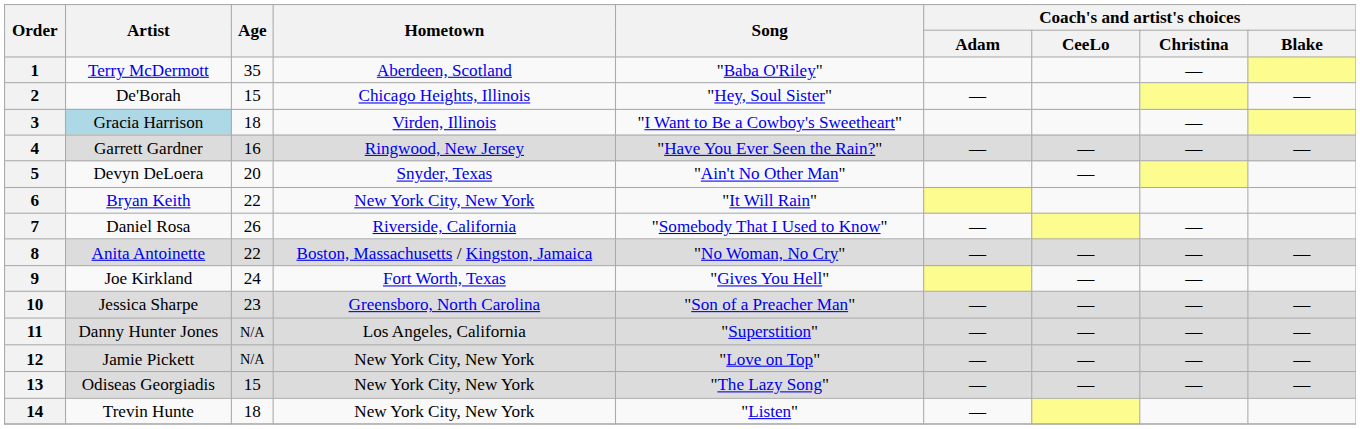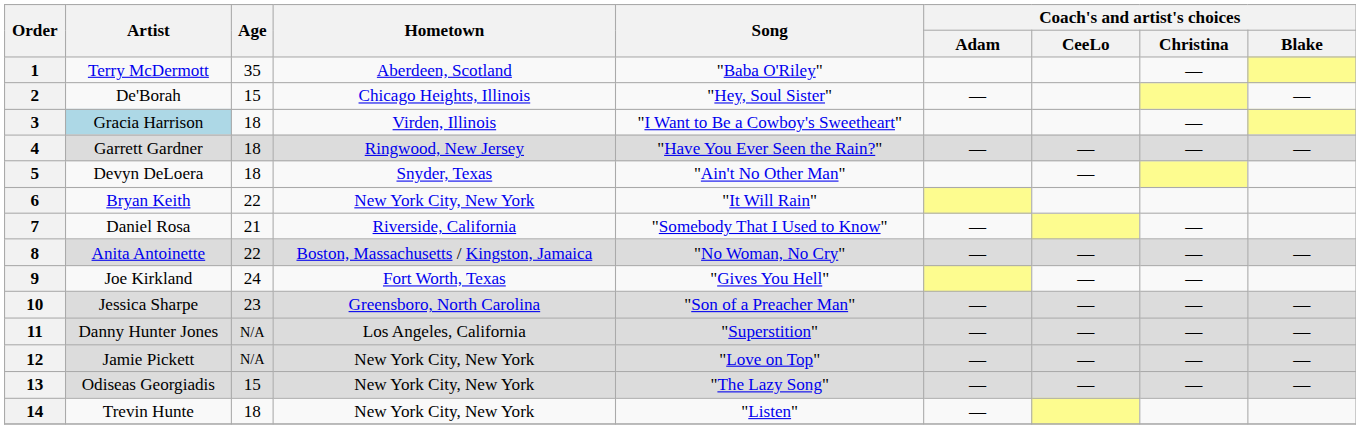4 | Age: 16 -> 18
5 | Age: 20 -> 18
7 | Age: 26 -> 21
